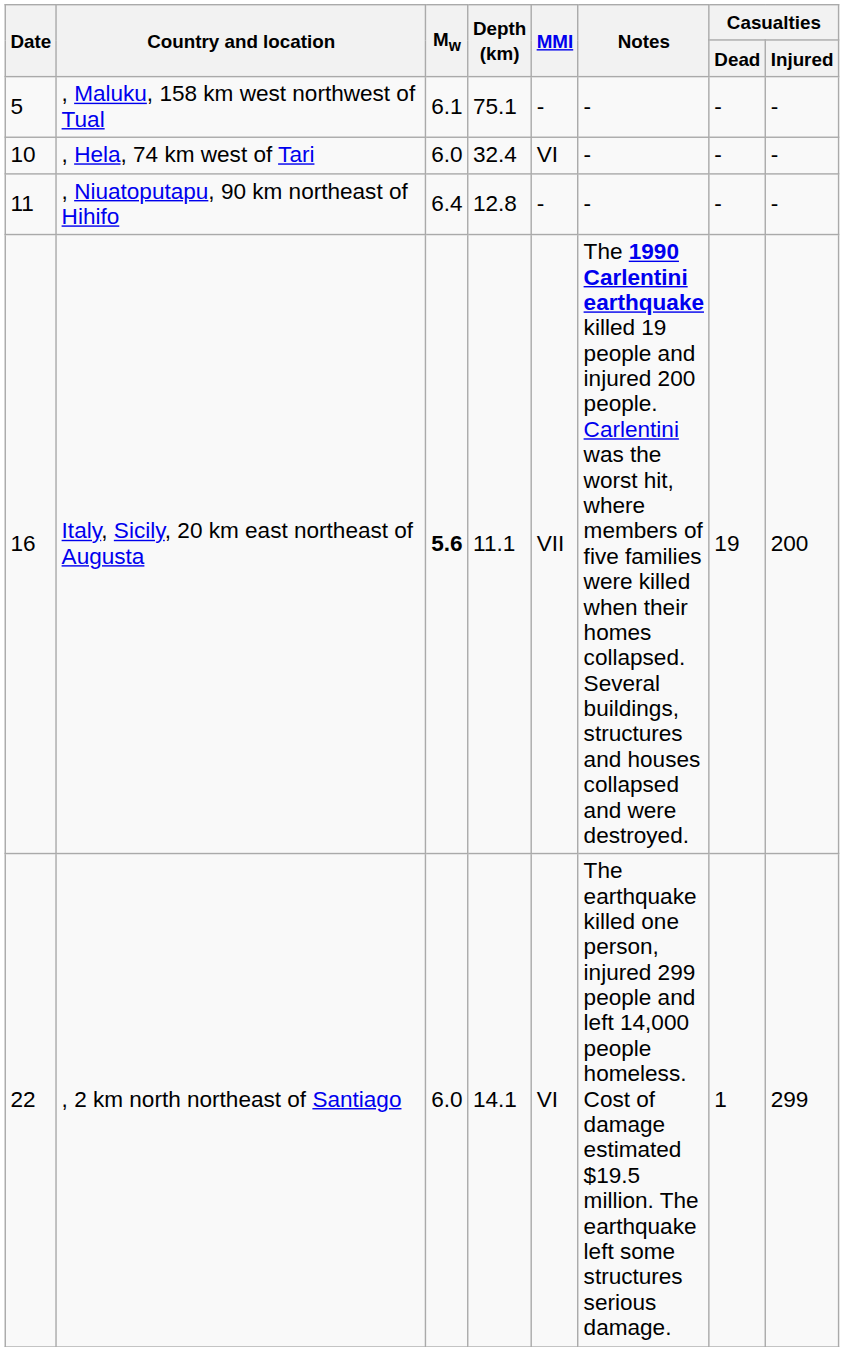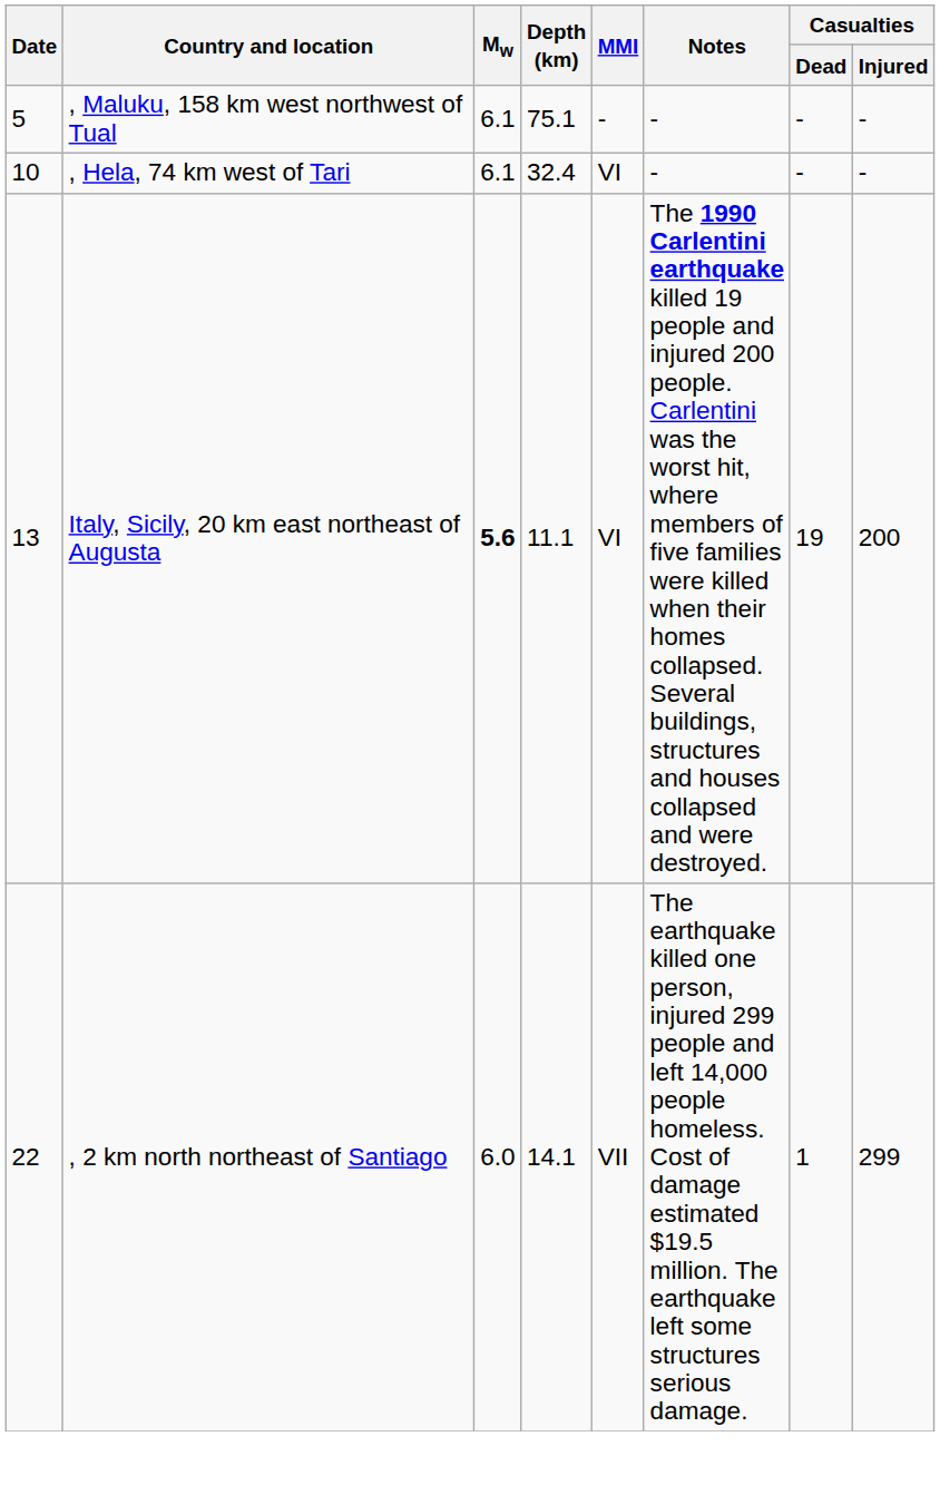, Hela, 74 km west of Tari | Mw: 6.0 -> 6.1
- row: 11 | , Niuatoputapu, 90 km northeast of Hihifo | 6.4 | 12.8 | - | - | - | -
Italy, Sicily, 20 km east northeast of Augusta | Date: 16 -> 13
Italy, Sicily, 20 km east northeast of Augusta | MMI: VII -> VI
, 2 km north northeast of Santiago | MMI: VI -> VII
